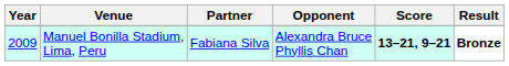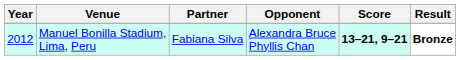Manuel Bonilla Stadium, Lima, Peru | Year: 2009 -> 2012
